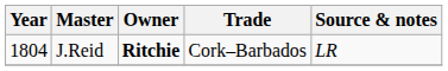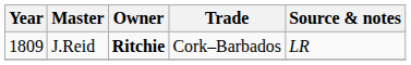J.Reid | Year: 1804 -> 1809
